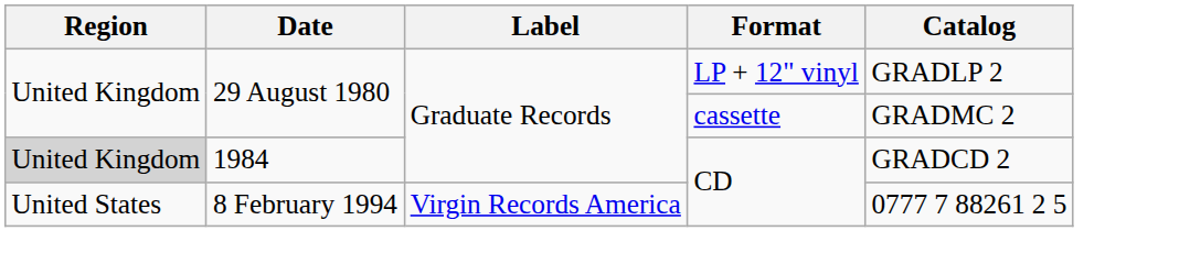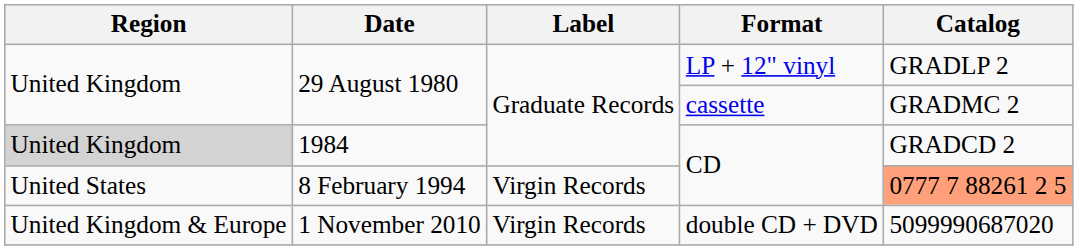8 February 1994 | Label: Virgin Records America -> Virgin Records
8 February 1994 | Catalog: no background -> lightsalmon background
+ row: United Kingdom & Europe | 1 November 2010 | Virgin Records | double CD + DVD | 5099990687020
